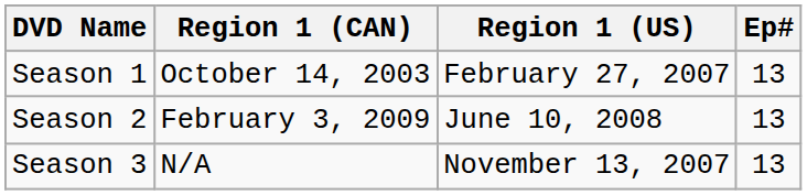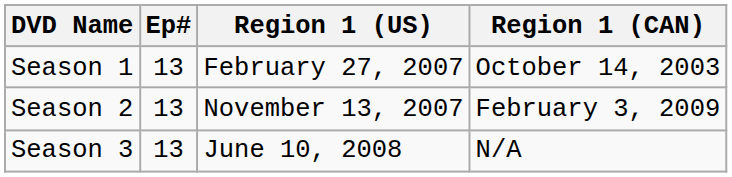columns swapped: Ep# <-> Region 1 (CAN)
Season 2 | Region 1 (US): June 10, 2008 -> November 13, 2007
Season 3 | Region 1 (US): November 13, 2007 -> June 10, 2008
